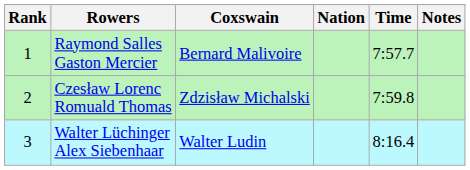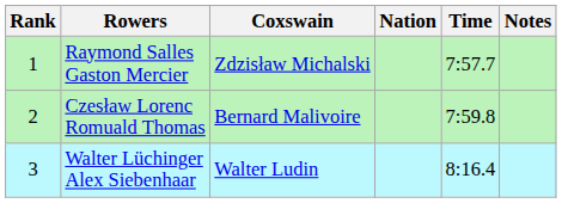Raymond Salles Gaston Mercier | Coxswain: Bernard Malivoire -> Zdzisław Michalski
Czesław Lorenc Romuald Thomas | Coxswain: Zdzisław Michalski -> Bernard Malivoire
